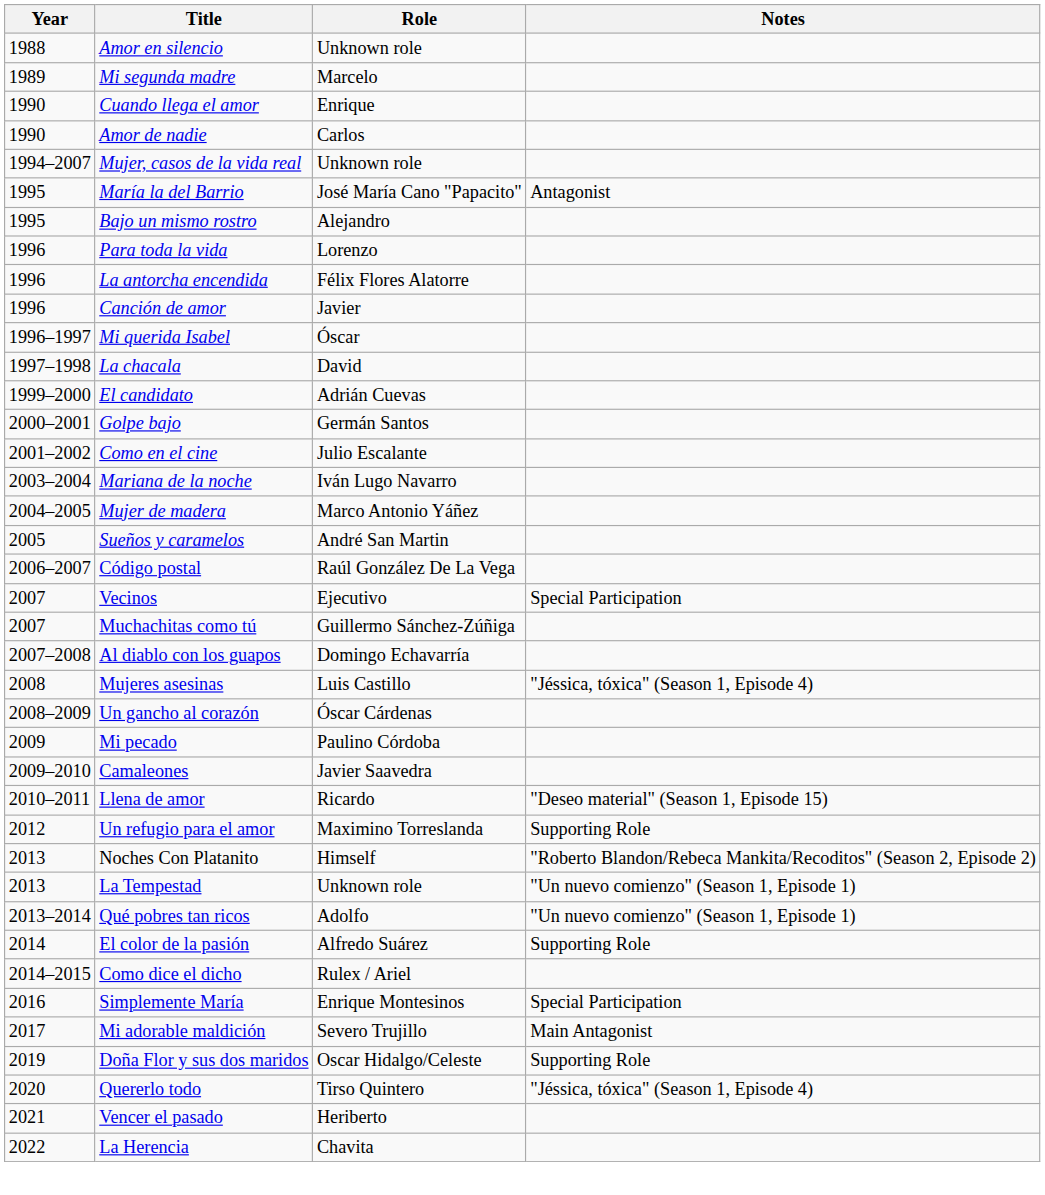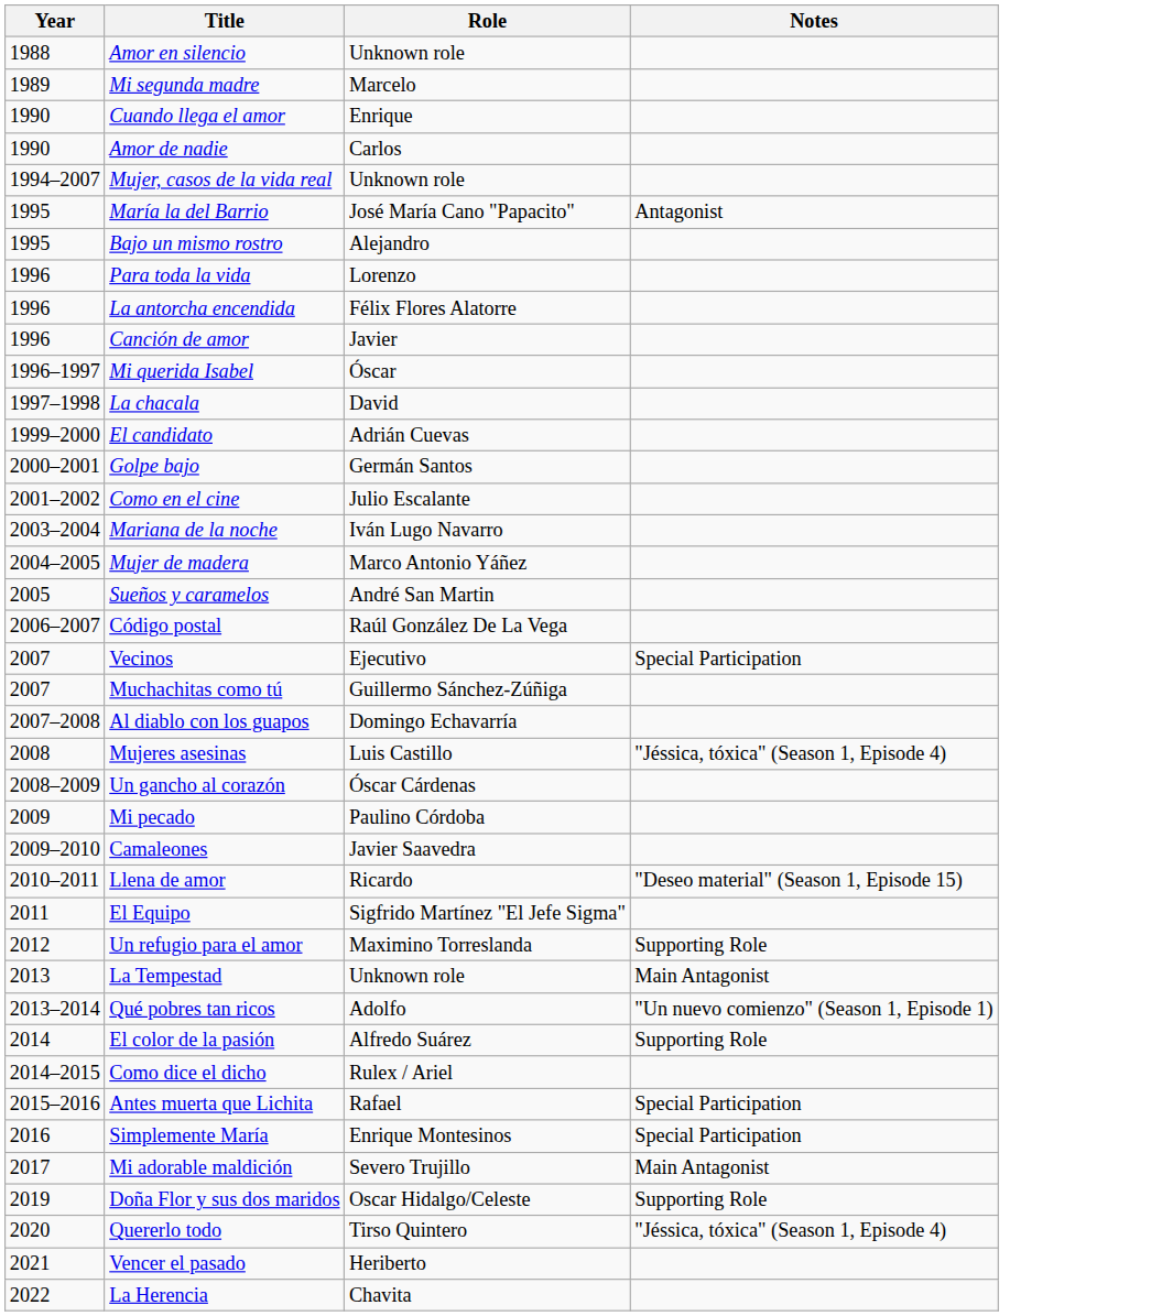+ row: 2011 | El Equipo | Sigfrido Martínez "El Jefe Sigma"
- row: 2013 | Noches Con Platanito | Himself | "Roberto Blandon/Rebeca Mankita/Recoditos" (Season 2, Episode 2)
La Tempestad | Notes: "Un nuevo comienzo" (Season 1, Episode 1) -> Main Antagonist
+ row: 2015–2016 | Antes muerta que Lichita | Rafael | Special Participation
